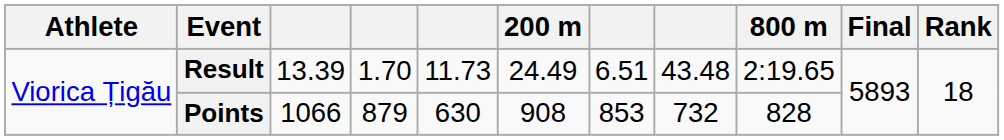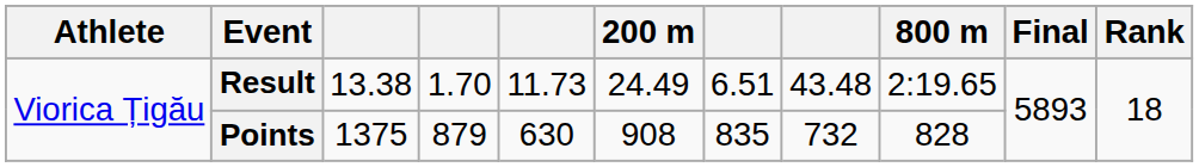Result | column 3: 13.39 -> 13.38
Points | column 3: 1066 -> 1375
Points | column 7: 853 -> 835
